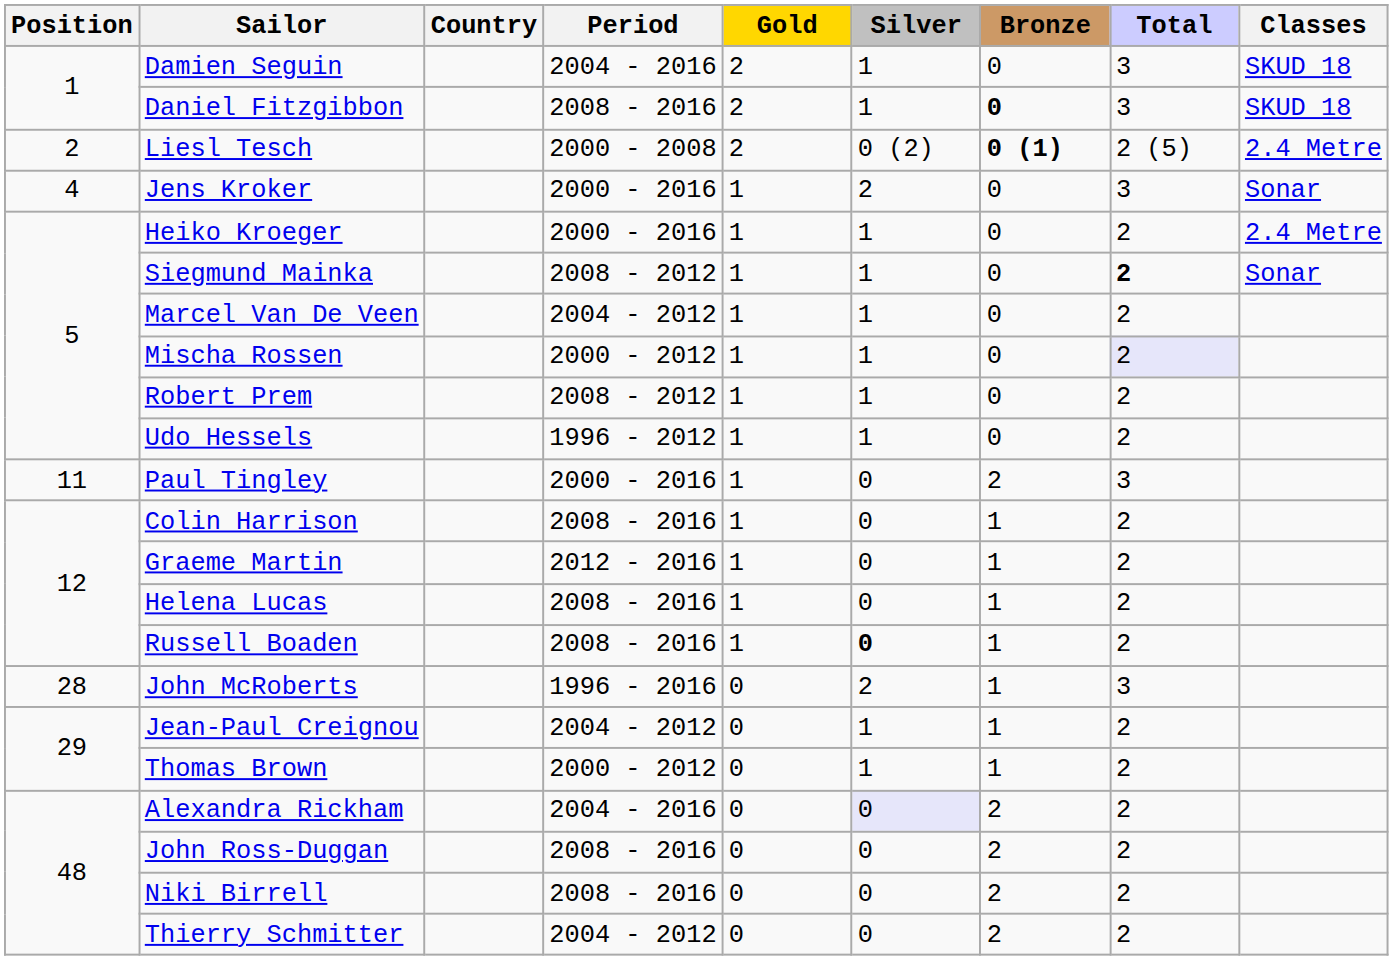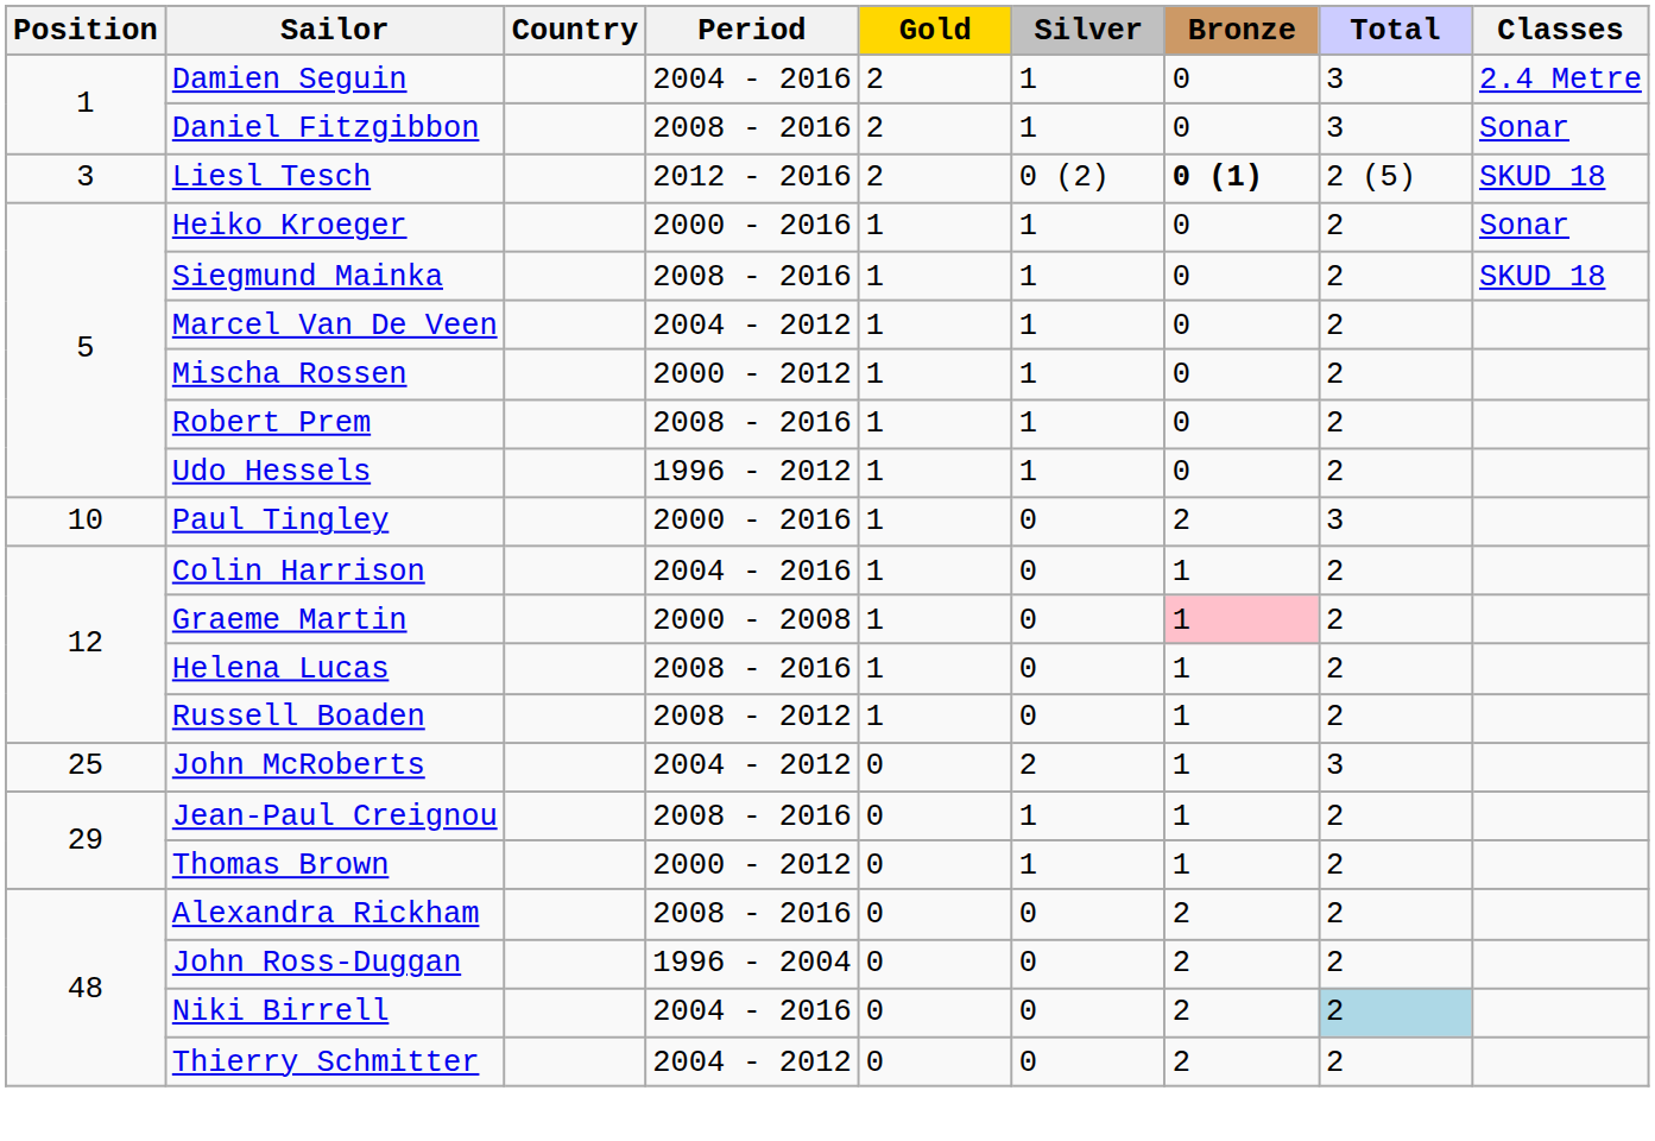Damien Seguin | Classes: SKUD 18 -> 2.4 Metre
Daniel Fitzgibbon | Bronze: bold -> normal
Daniel Fitzgibbon | Classes: SKUD 18 -> Sonar
Liesl Tesch | Position: 2 -> 3
Liesl Tesch | Period: 2000 - 2008 -> 2012 - 2016
Liesl Tesch | Classes: 2.4 Metre -> SKUD 18
- row: 4 | Jens Kroker | 2000 - 2016 | 1 | 2 | 0 | 3 | Sonar
Heiko Kroeger | Classes: 2.4 Metre -> Sonar
Siegmund Mainka | Period: 2008 - 2012 -> 2008 - 2016
Siegmund Mainka | Total: bold -> normal
Siegmund Mainka | Classes: Sonar -> SKUD 18
Mischa Rossen | Total: lavender background -> no background
Robert Prem | Period: 2008 - 2012 -> 2008 - 2016
Paul Tingley | Position: 11 -> 10
Colin Harrison | Period: 2008 - 2016 -> 2004 - 2016
Graeme Martin | Period: 2012 - 2016 -> 2000 - 2008
Graeme Martin | Bronze: no background -> pink background
Russell Boaden | Period: 2008 - 2016 -> 2008 - 2012
Russell Boaden | Silver: bold -> normal
John McRoberts | Position: 28 -> 25
John McRoberts | Period: 1996 - 2016 -> 2004 - 2012
Jean-Paul Creignou | Period: 2004 - 2012 -> 2008 - 2016
Alexandra Rickham | Period: 2004 - 2016 -> 2008 - 2016
Alexandra Rickham | Silver: lavender background -> no background
John Ross-Duggan | Period: 2008 - 2016 -> 1996 - 2004
Niki Birrell | Period: 2008 - 2016 -> 2004 - 2016
Niki Birrell | Total: no background -> lightblue background
